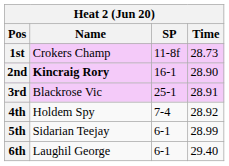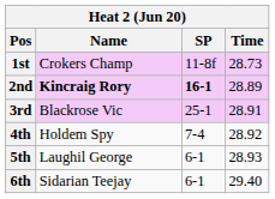2nd | SP: normal -> bold
2nd | Time: 28.90 -> 28.89
5th | Name: Sidarian Teejay -> Laughil George
5th | Time: 28.99 -> 28.93
6th | Name: Laughil George -> Sidarian Teejay
